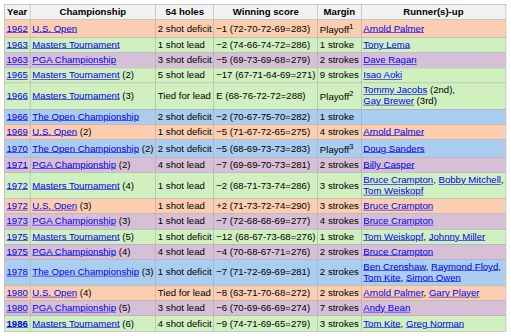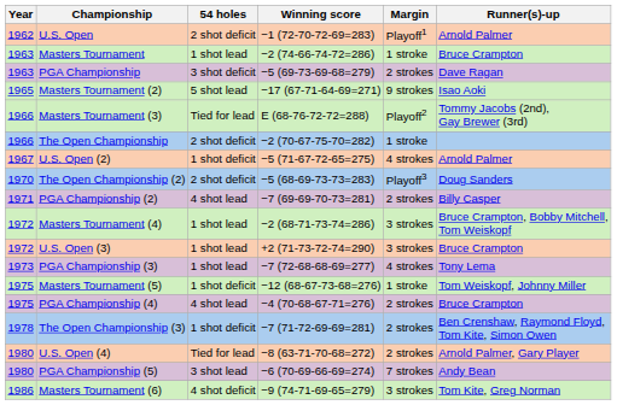Masters Tournament | Runner(s)-up: Tony Lema -> Bruce Crampton
U.S. Open (2) | Year: 1969 -> 1967
PGA Championship (3) | Runner(s)-up: Bruce Crampton -> Tony Lema
Masters Tournament (6) | Year: bold -> normal
